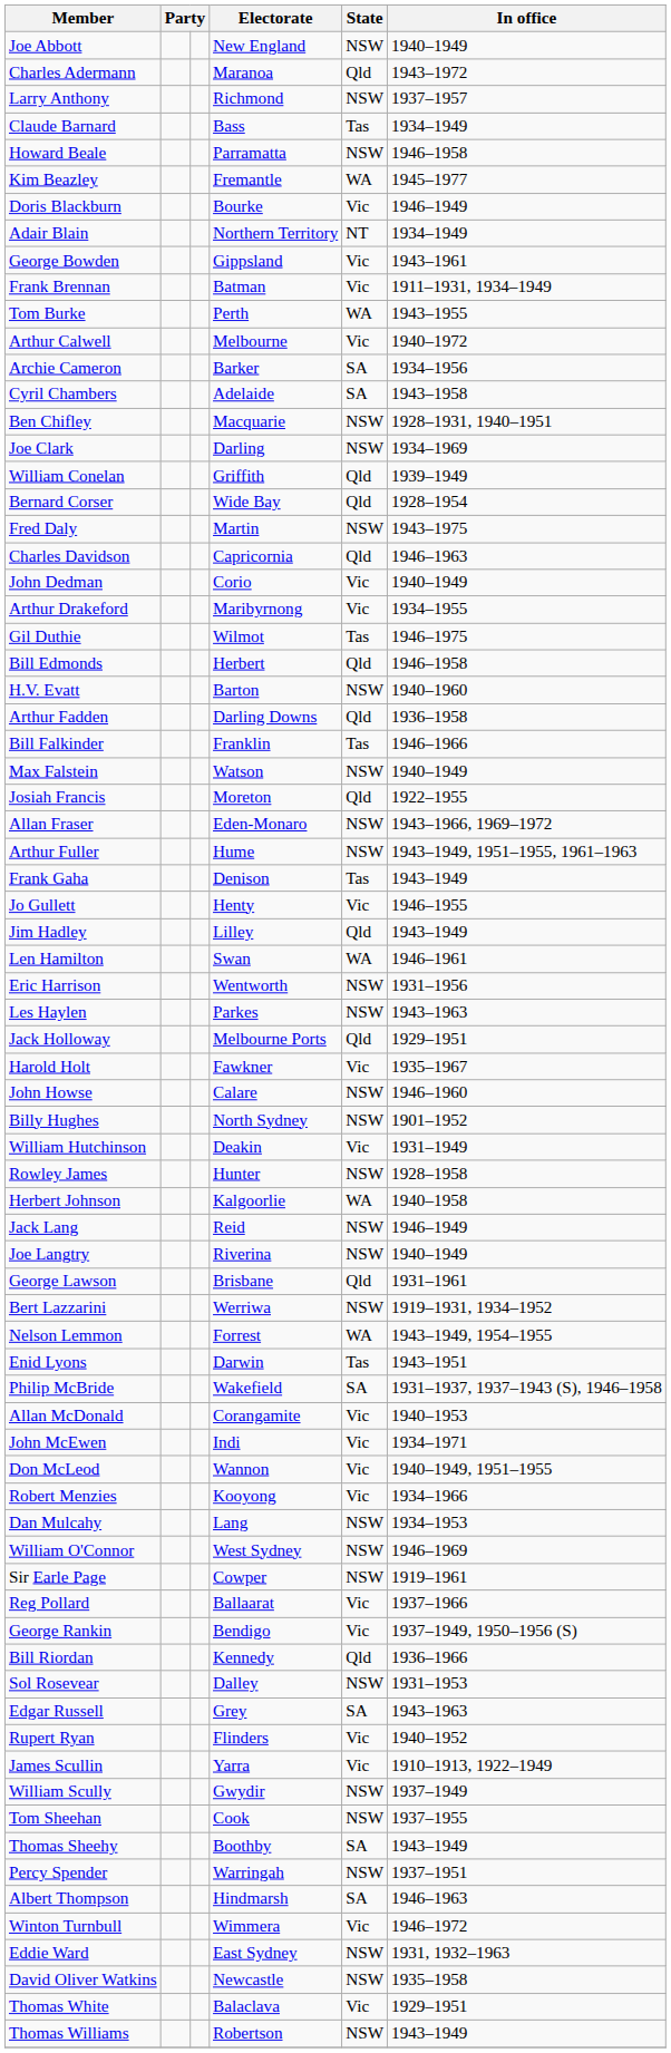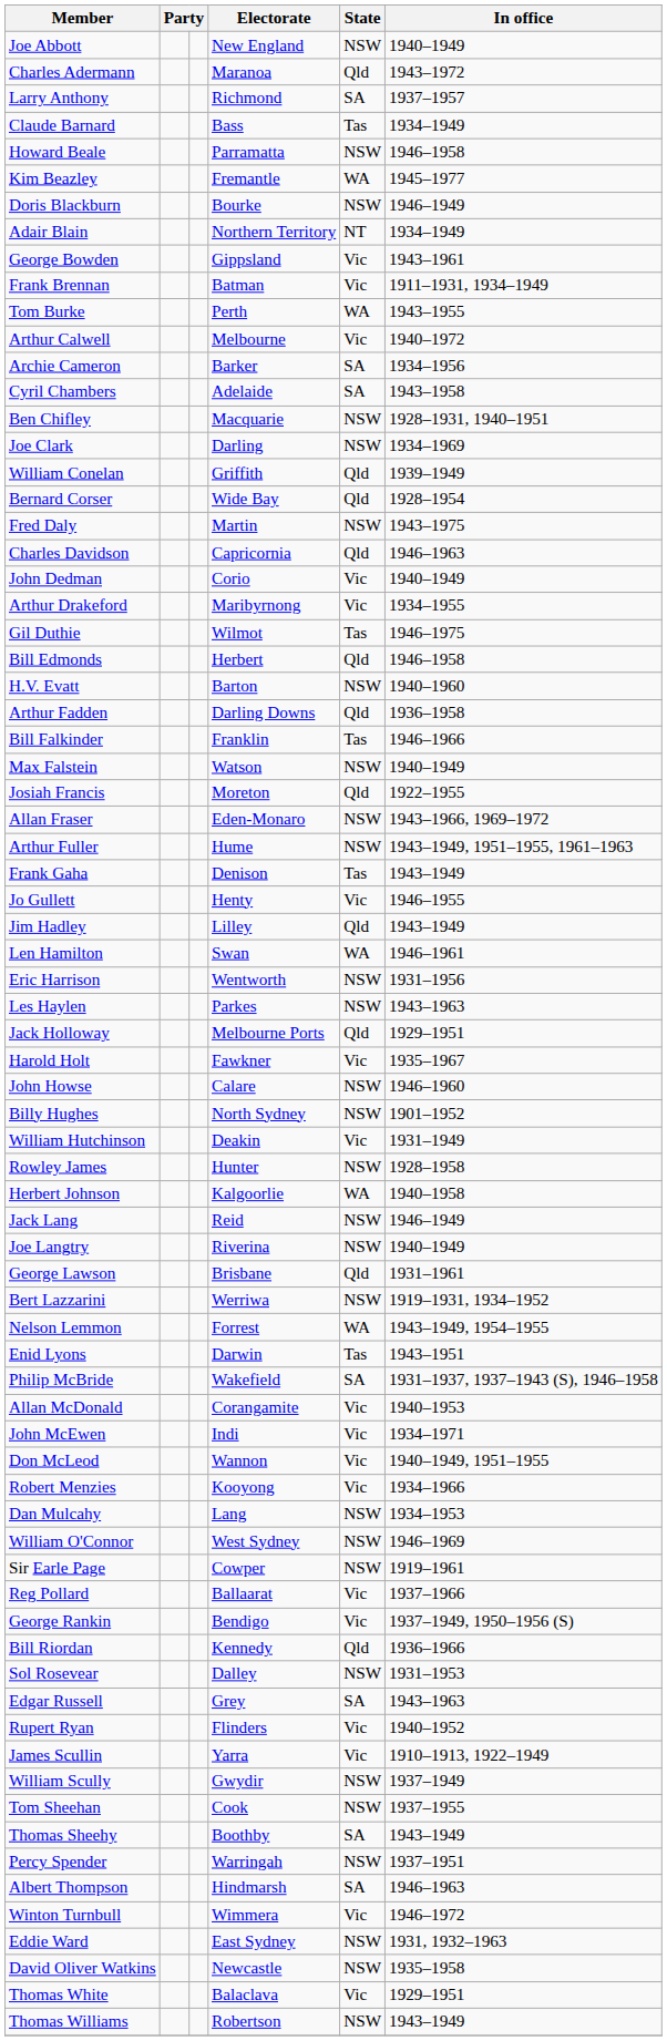Larry Anthony | State: NSW -> SA
Doris Blackburn | State: Vic -> NSW
